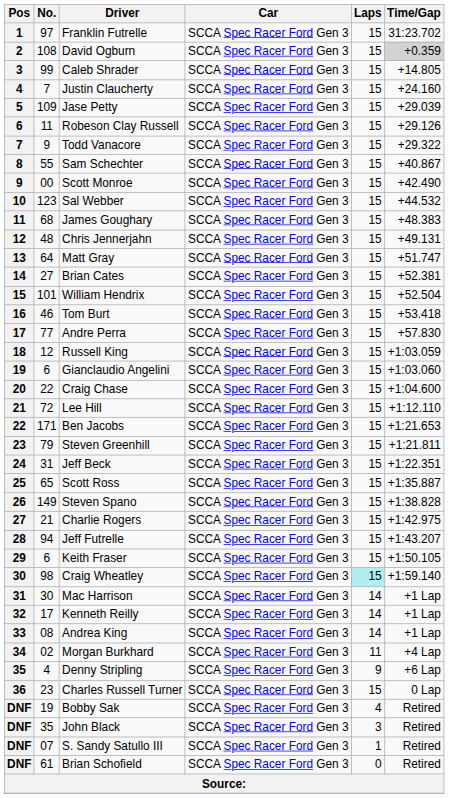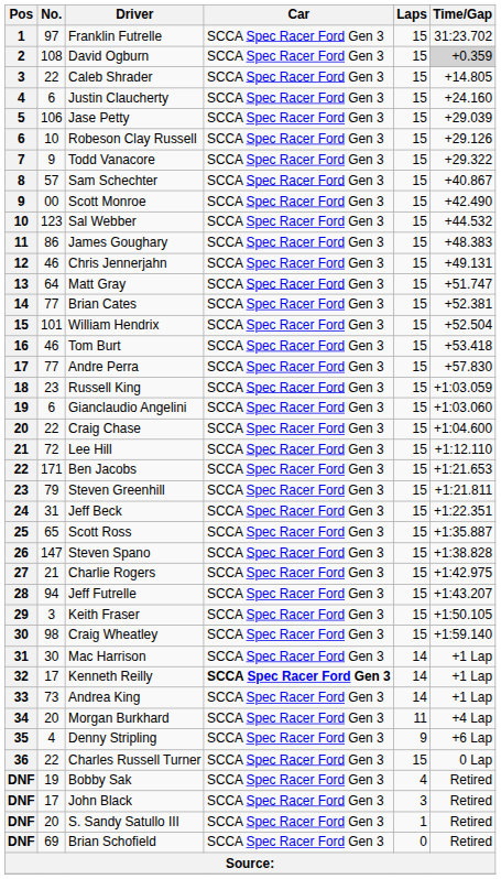Caleb Shrader | No.: 99 -> 22
Justin Claucherty | No.: 7 -> 6
Jase Petty | No.: 109 -> 106
Robeson Clay Russell | No.: 11 -> 10
Sam Schechter | No.: 55 -> 57
James Goughary | No.: 68 -> 86
Chris Jennerjahn | No.: 48 -> 46
Brian Cates | No.: 27 -> 77
Russell King | No.: 12 -> 23
Steven Spano | No.: 149 -> 147
Keith Fraser | No.: 6 -> 3
Craig Wheatley | Laps: paleturquoise background -> no background
Kenneth Reilly | Car: normal -> bold
Andrea King | No.: 08 -> 73
Morgan Burkhard | No.: 02 -> 20
Charles Russell Turner | No.: 23 -> 22
John Black | No.: 35 -> 17
S. Sandy Satullo III | No.: 07 -> 20
Brian Schofield | No.: 61 -> 69
